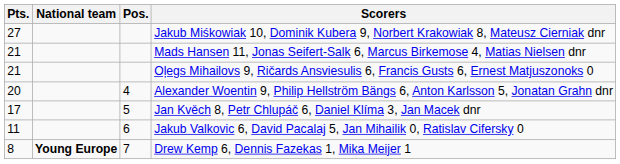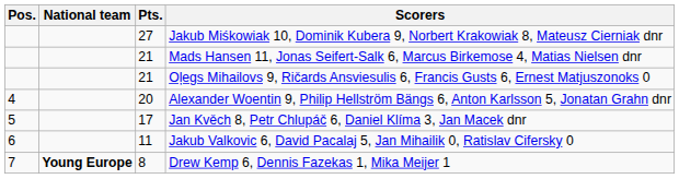columns swapped: Pos. <-> Pts.
